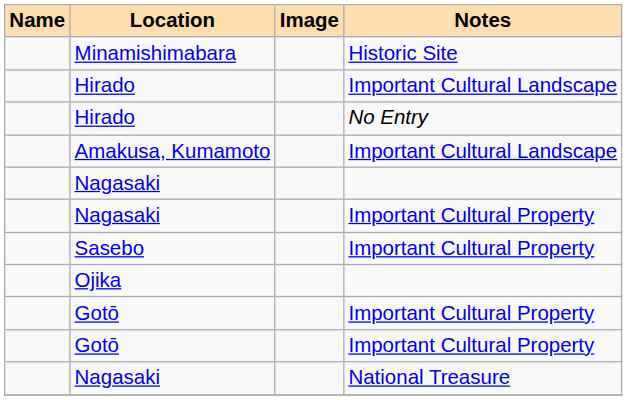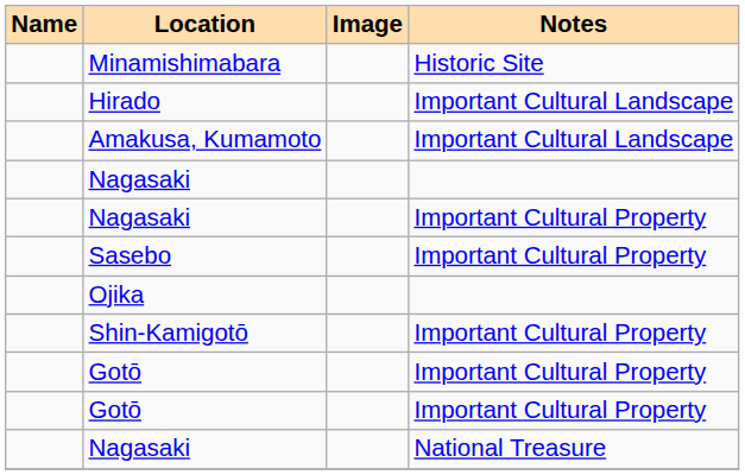- row: Hirado | No Entry
+ row: Shin-Kamigotō | Important Cultural Property
